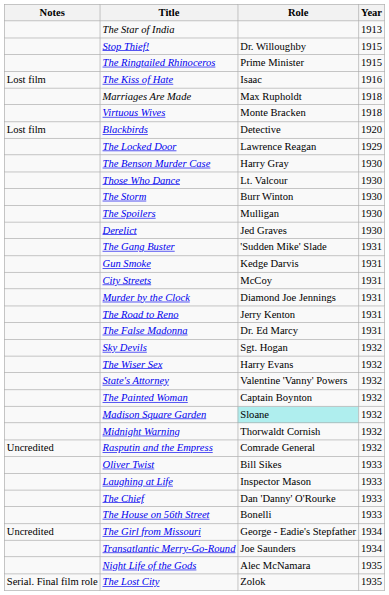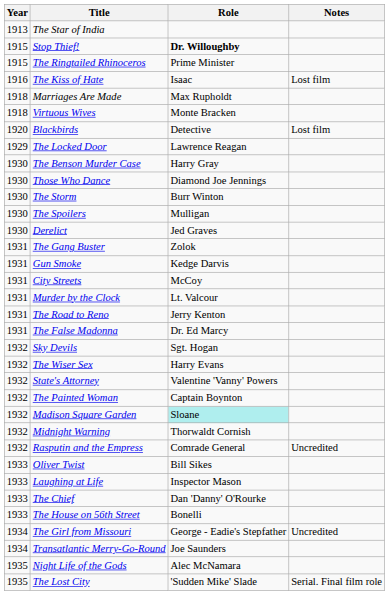columns swapped: Year <-> Notes
Stop Thief! | Role: normal -> bold
Those Who Dance | Role: Lt. Valcour -> Diamond Joe Jennings
The Gang Buster | Role: 'Sudden Mike' Slade -> Zolok
Murder by the Clock | Role: Diamond Joe Jennings -> Lt. Valcour
The Lost City | Role: Zolok -> 'Sudden Mike' Slade
